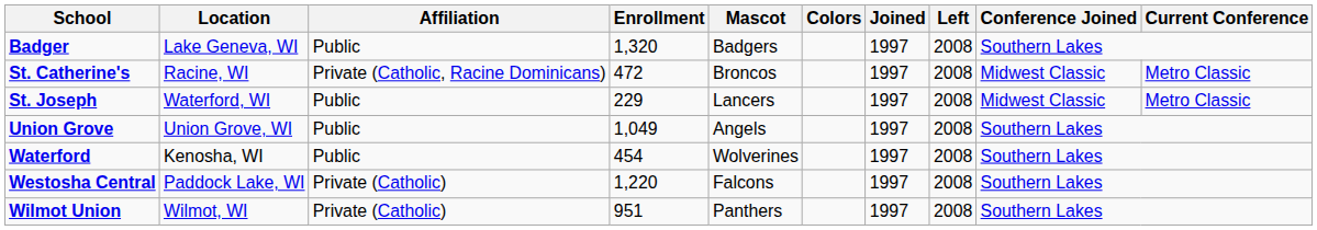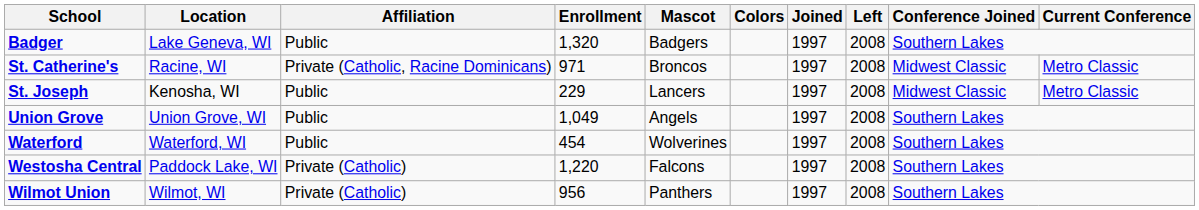St. Catherine's | Enrollment: 472 -> 971
St. Joseph | Location: Waterford, WI -> Kenosha, WI
Waterford | Location: Kenosha, WI -> Waterford, WI
Wilmot Union | Enrollment: 951 -> 956
